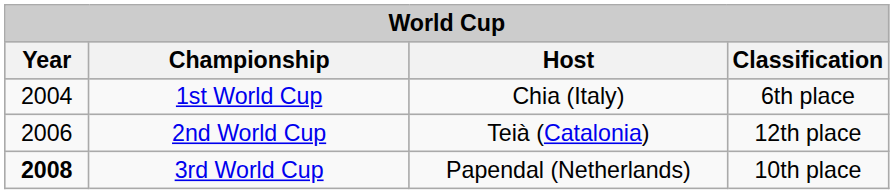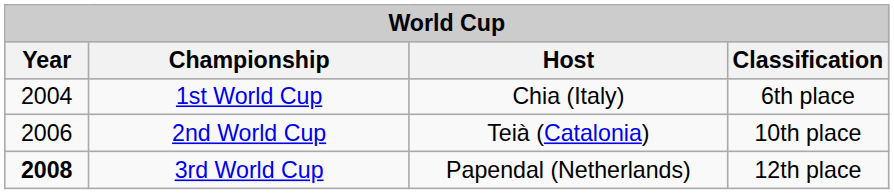2nd World Cup | Classification: 12th place -> 10th place
3rd World Cup | Classification: 10th place -> 12th place
